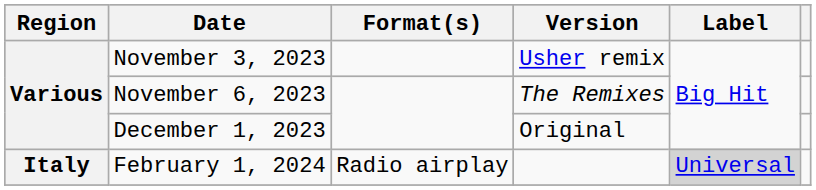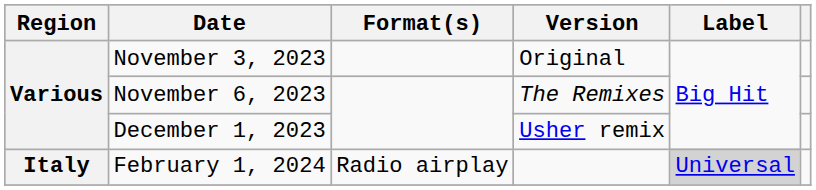November 3, 2023 | Version: Usher remix -> Original
December 1, 2023 | Version: Original -> Usher remix
